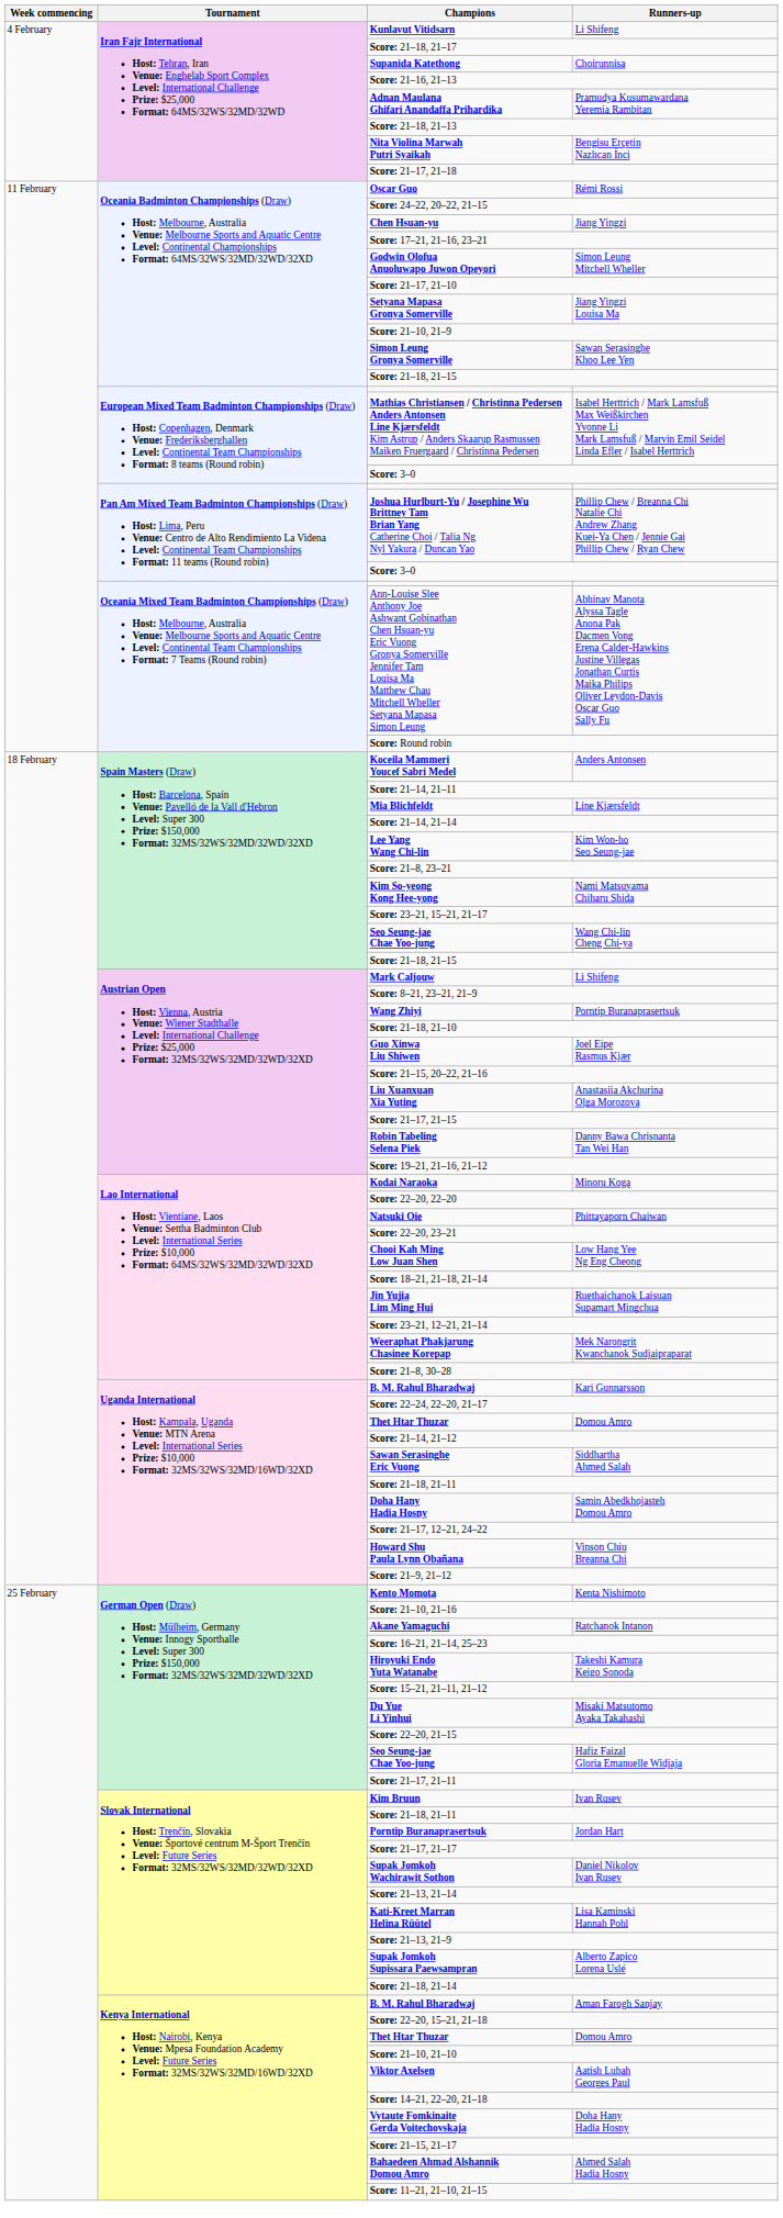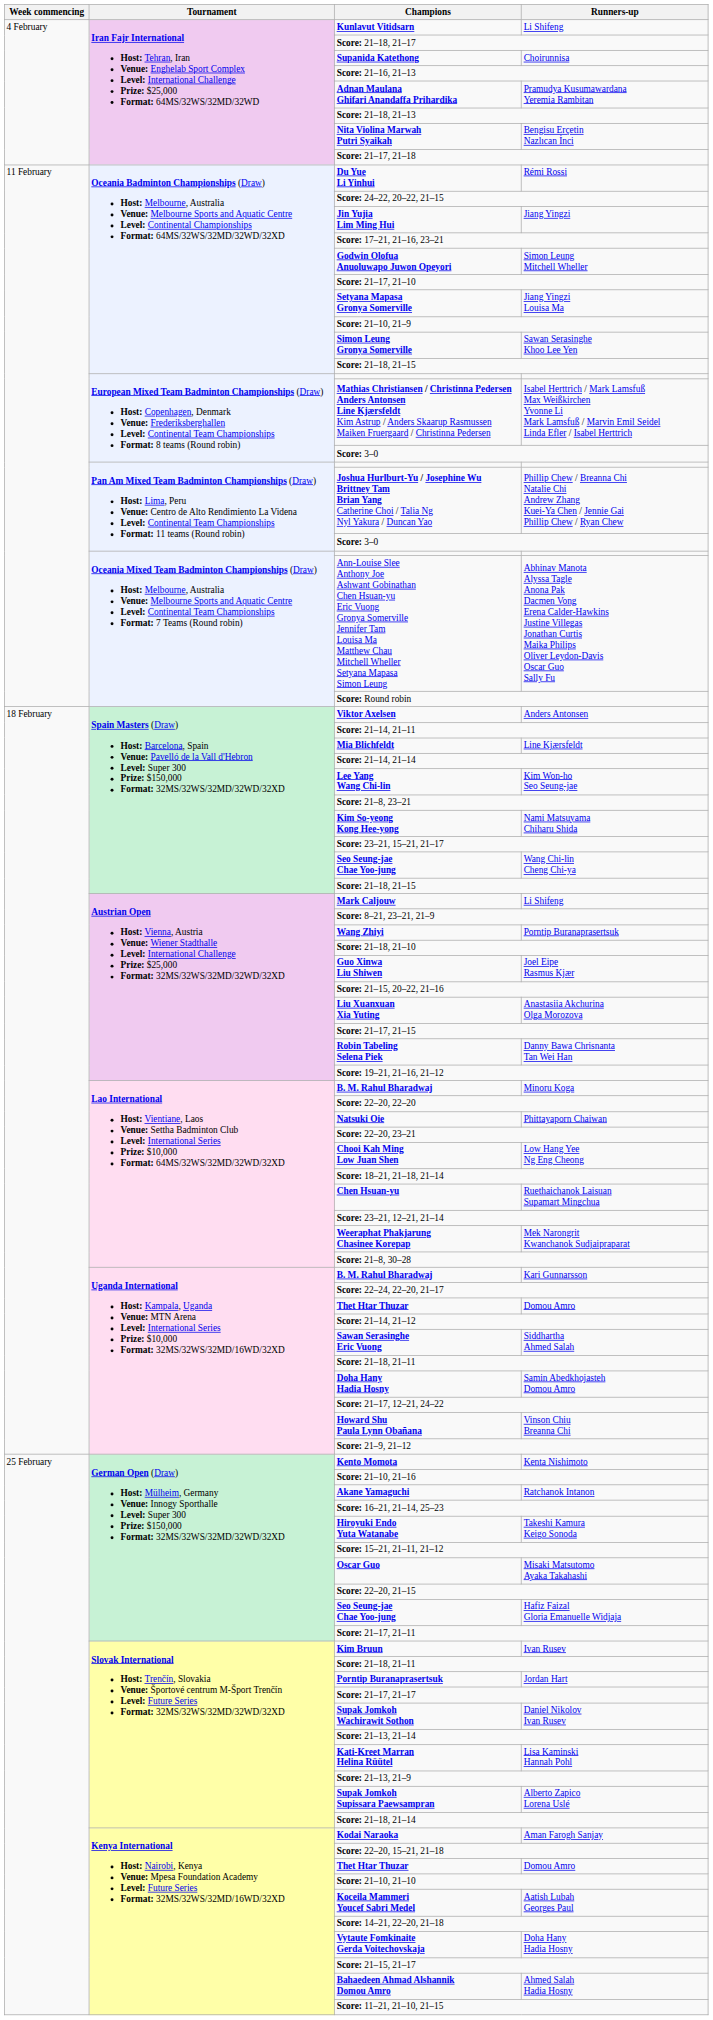Rémi Rossi | Champions: Oscar Guo -> Du Yue Li Yinhui
Jiang Yingzi | Champions: Chen Hsuan-yu -> Jin Yujia Lim Ming Hui
Anders Antonsen | Champions: Koceila Mammeri Youcef Sabri Medel -> Viktor Axelsen
Minoru Koga | Champions: Kodai Naraoka -> B. M. Rahul Bharadwaj
Ruethaichanok Laisuan Supamart Mingchua | Champions: Jin Yujia Lim Ming Hui -> Chen Hsuan-yu
Misaki Matsutomo Ayaka Takahashi | Champions: Du Yue Li Yinhui -> Oscar Guo
Aman Farogh Sanjay | Champions: B. M. Rahul Bharadwaj -> Kodai Naraoka
Aatish Lubah Georges Paul | Champions: Viktor Axelsen -> Koceila Mammeri Youcef Sabri Medel
